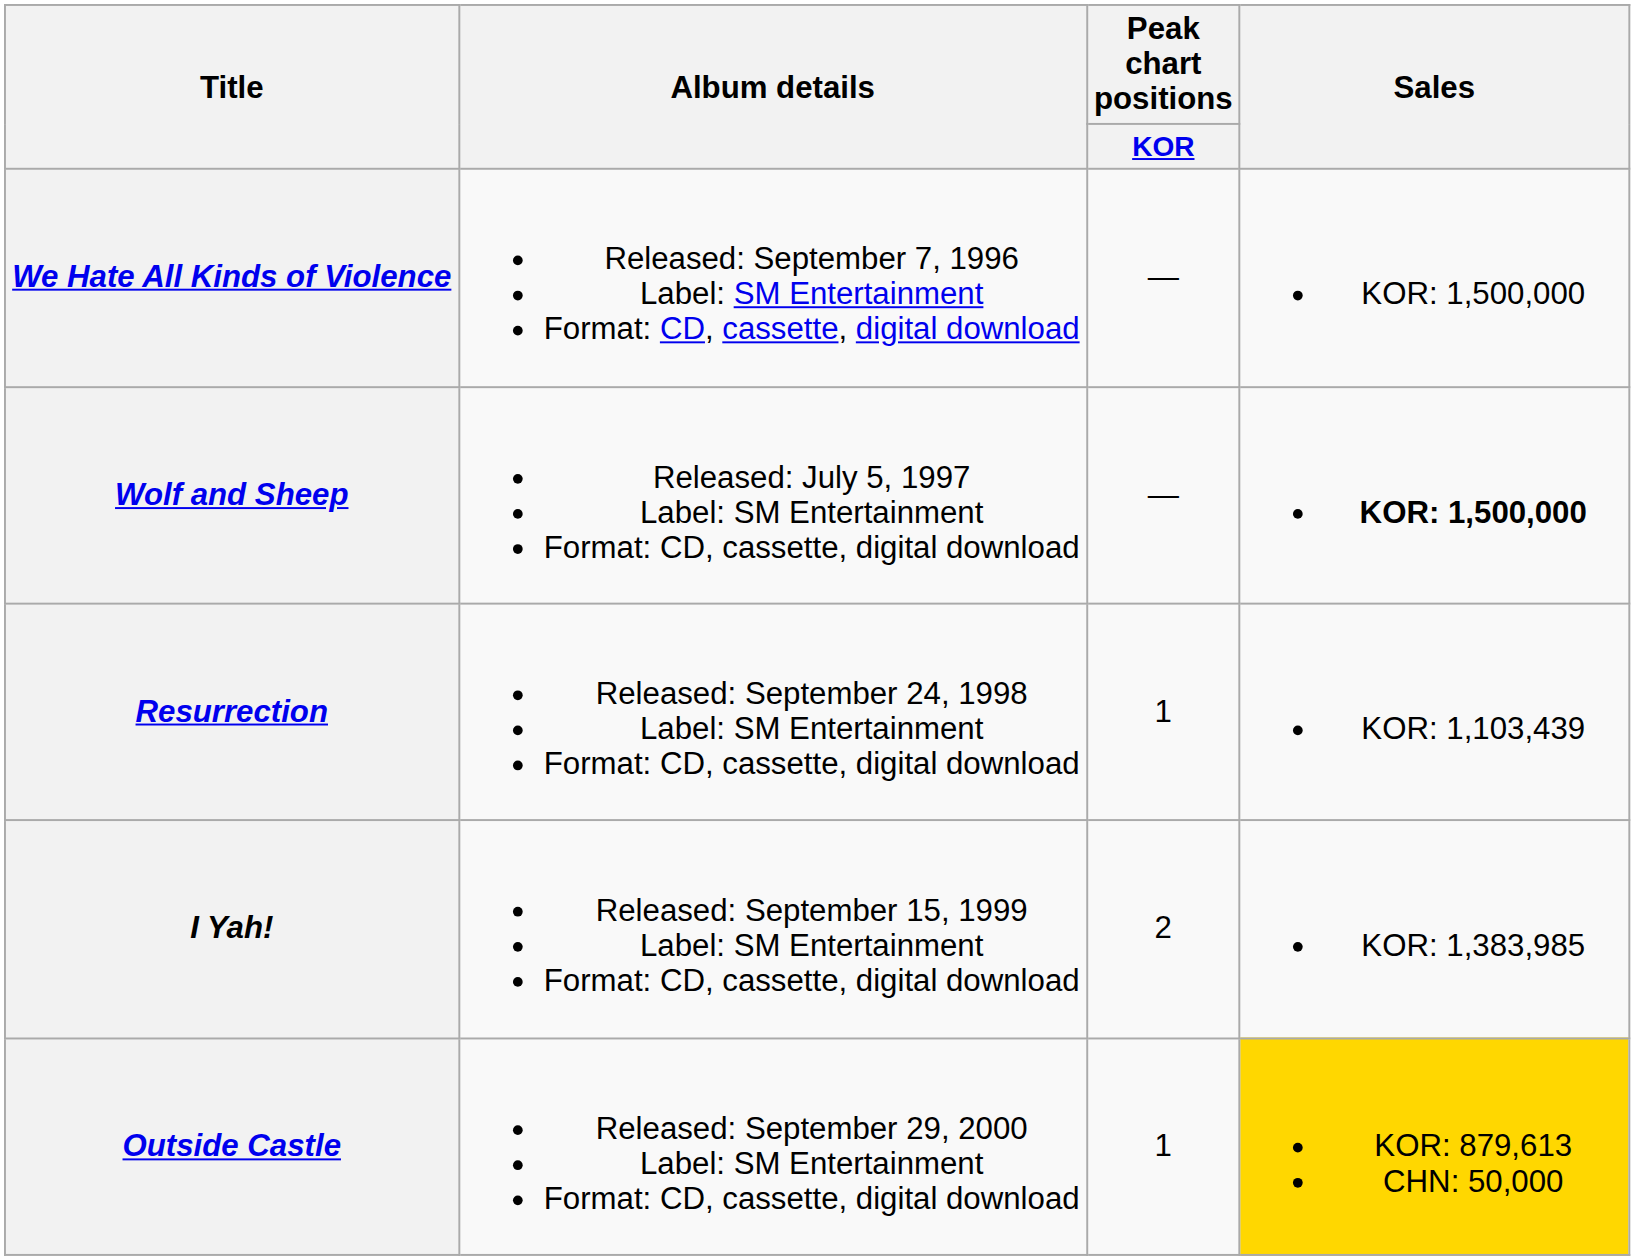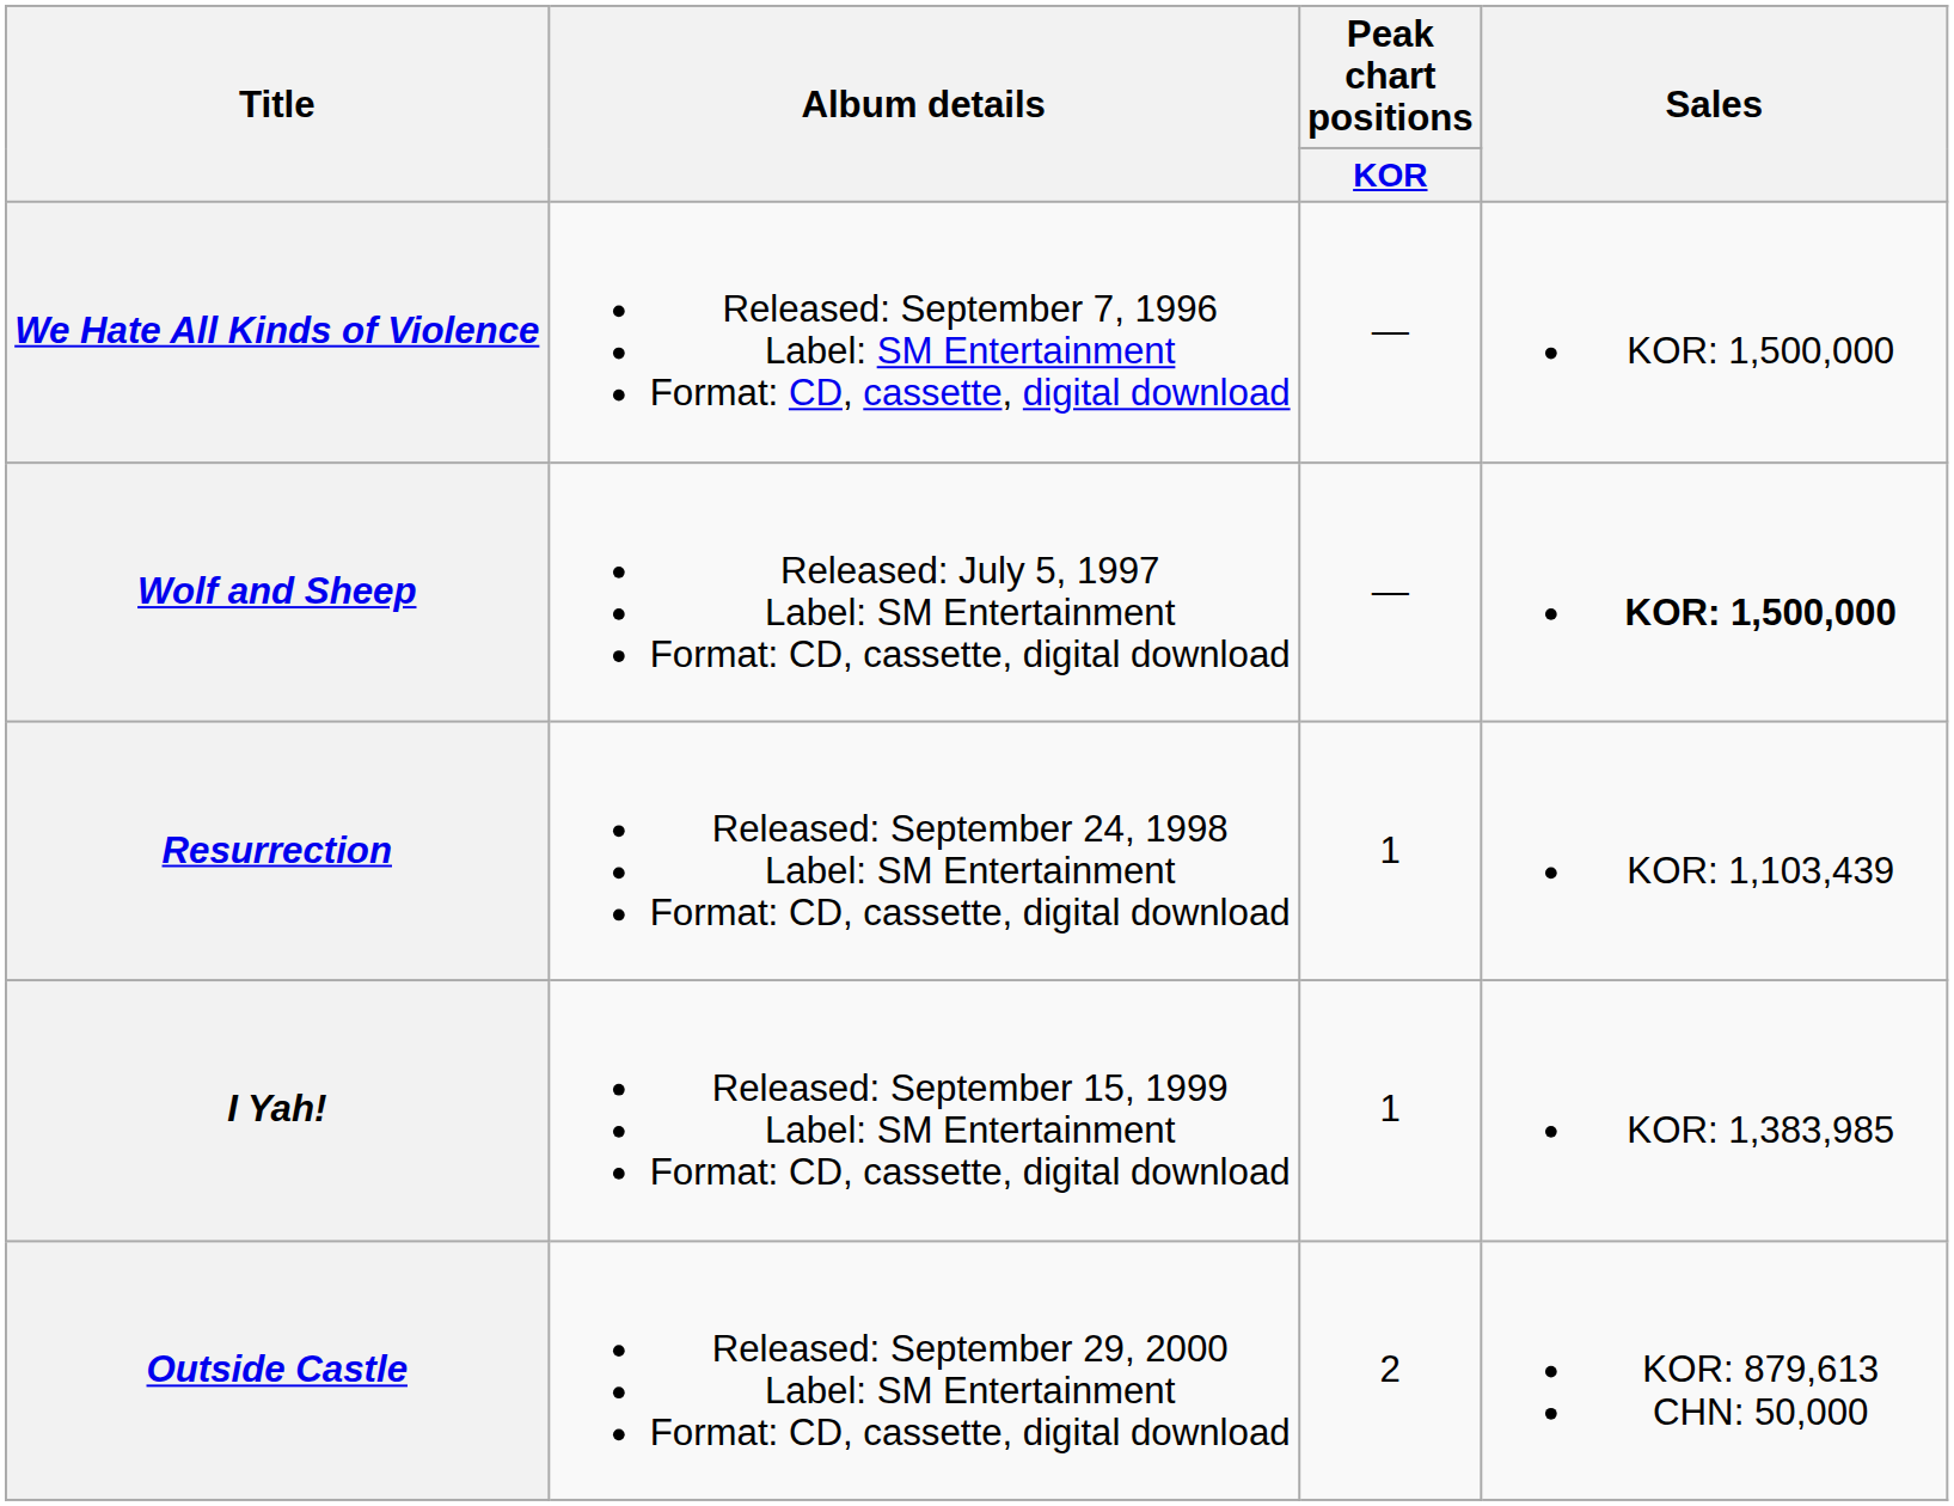I Yah! | Peak chart positions / KOR: 2 -> 1
Outside Castle | Peak chart positions / KOR: 1 -> 2
Outside Castle | Sales: gold background -> no background
